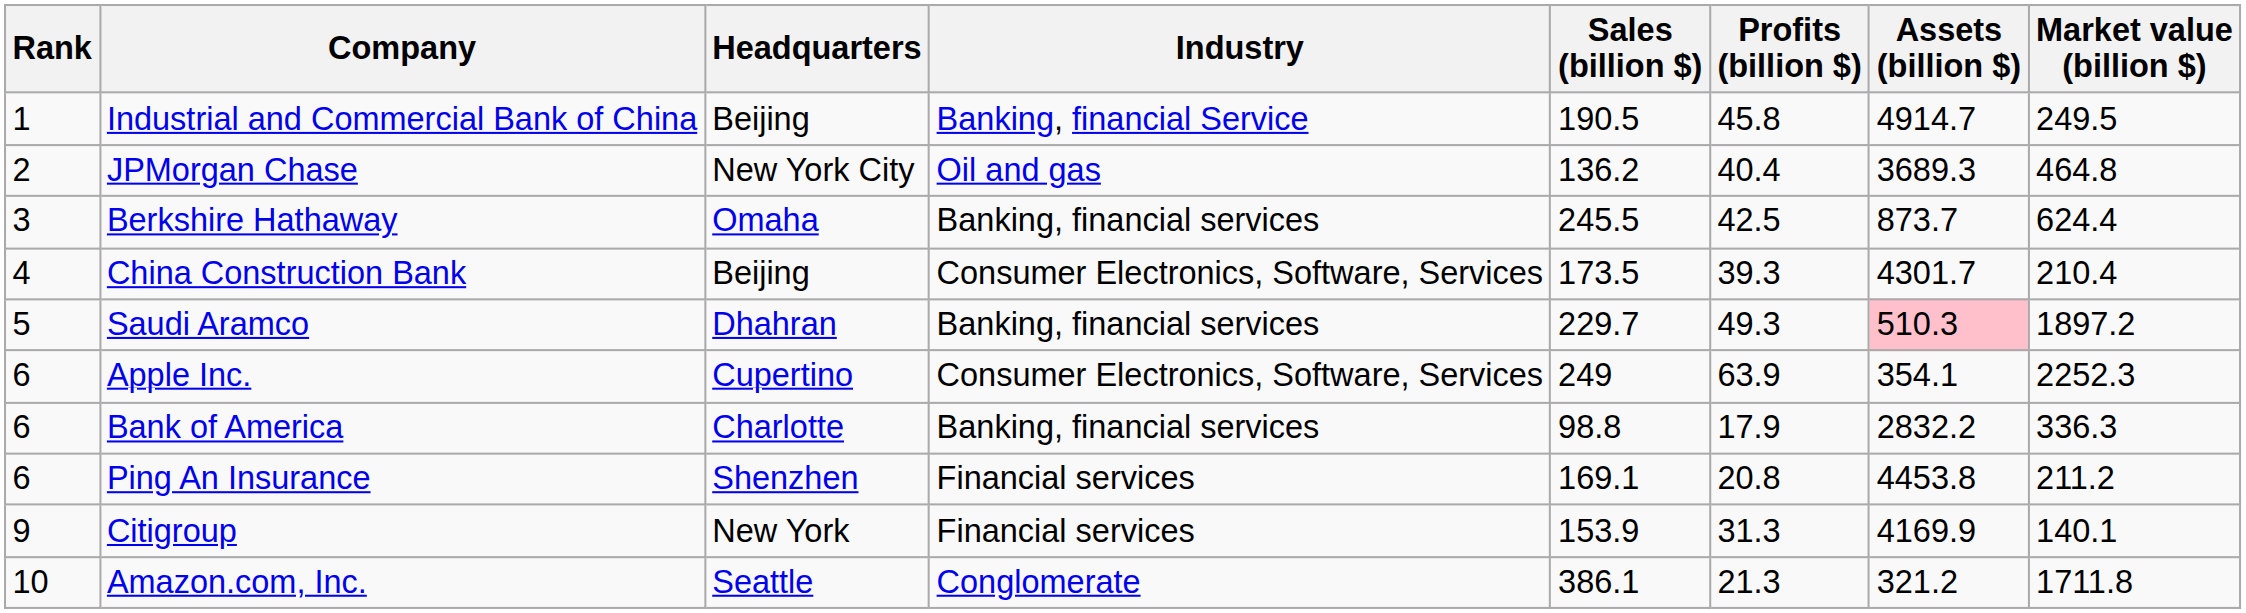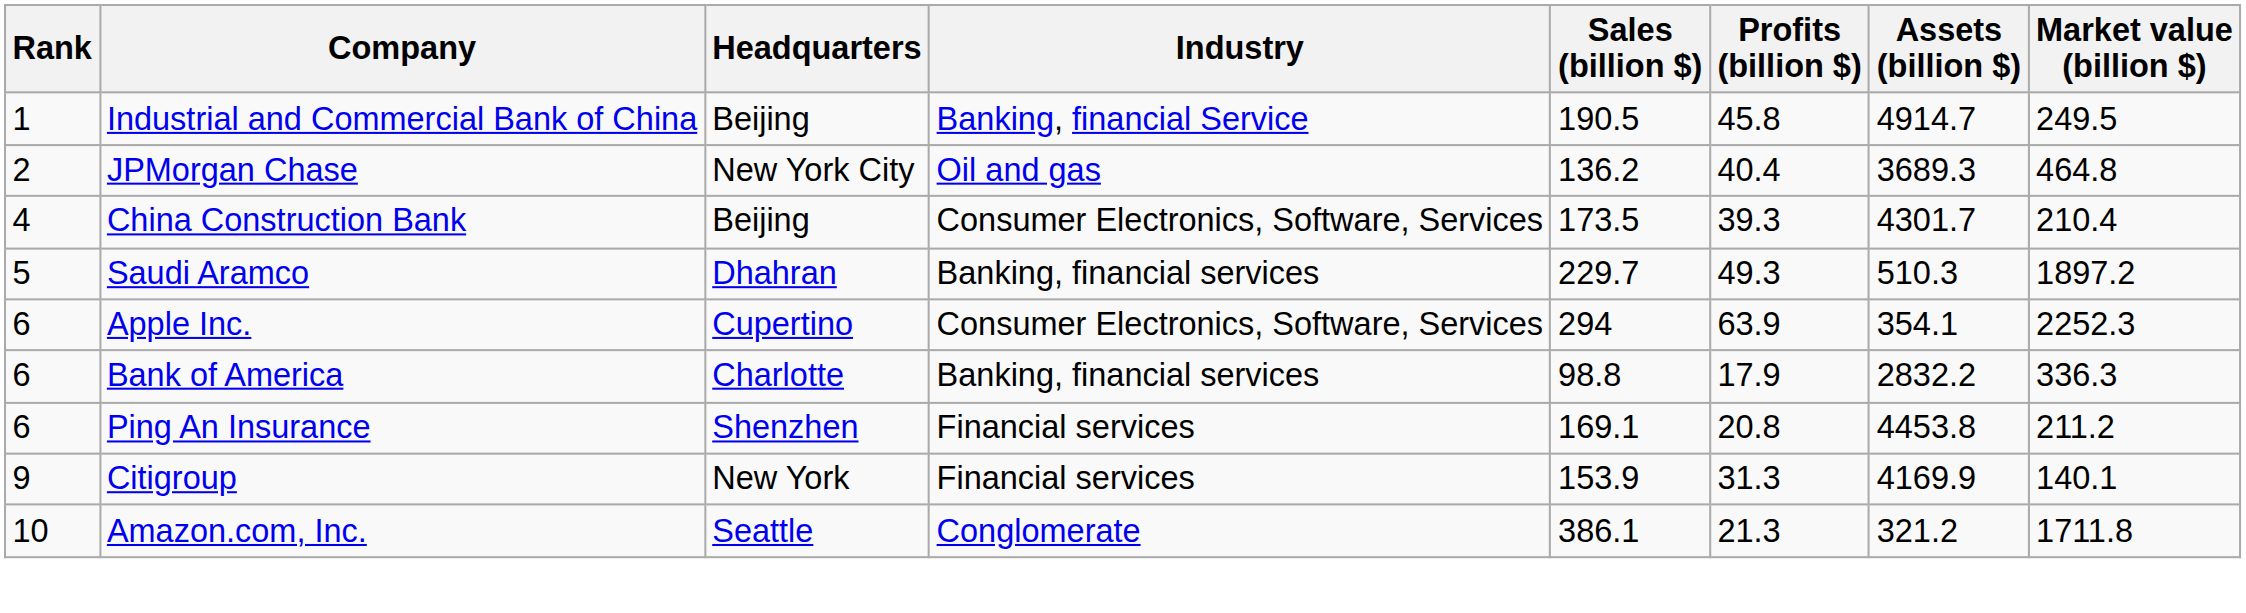- row: 3 | Berkshire Hathaway | Omaha | Banking, financial services | 245.5 | 42.5 | 873.7 | 624.4
Saudi Aramco | Assets (billion $): pink background -> no background
Apple Inc. | Sales (billion $): 249 -> 294
